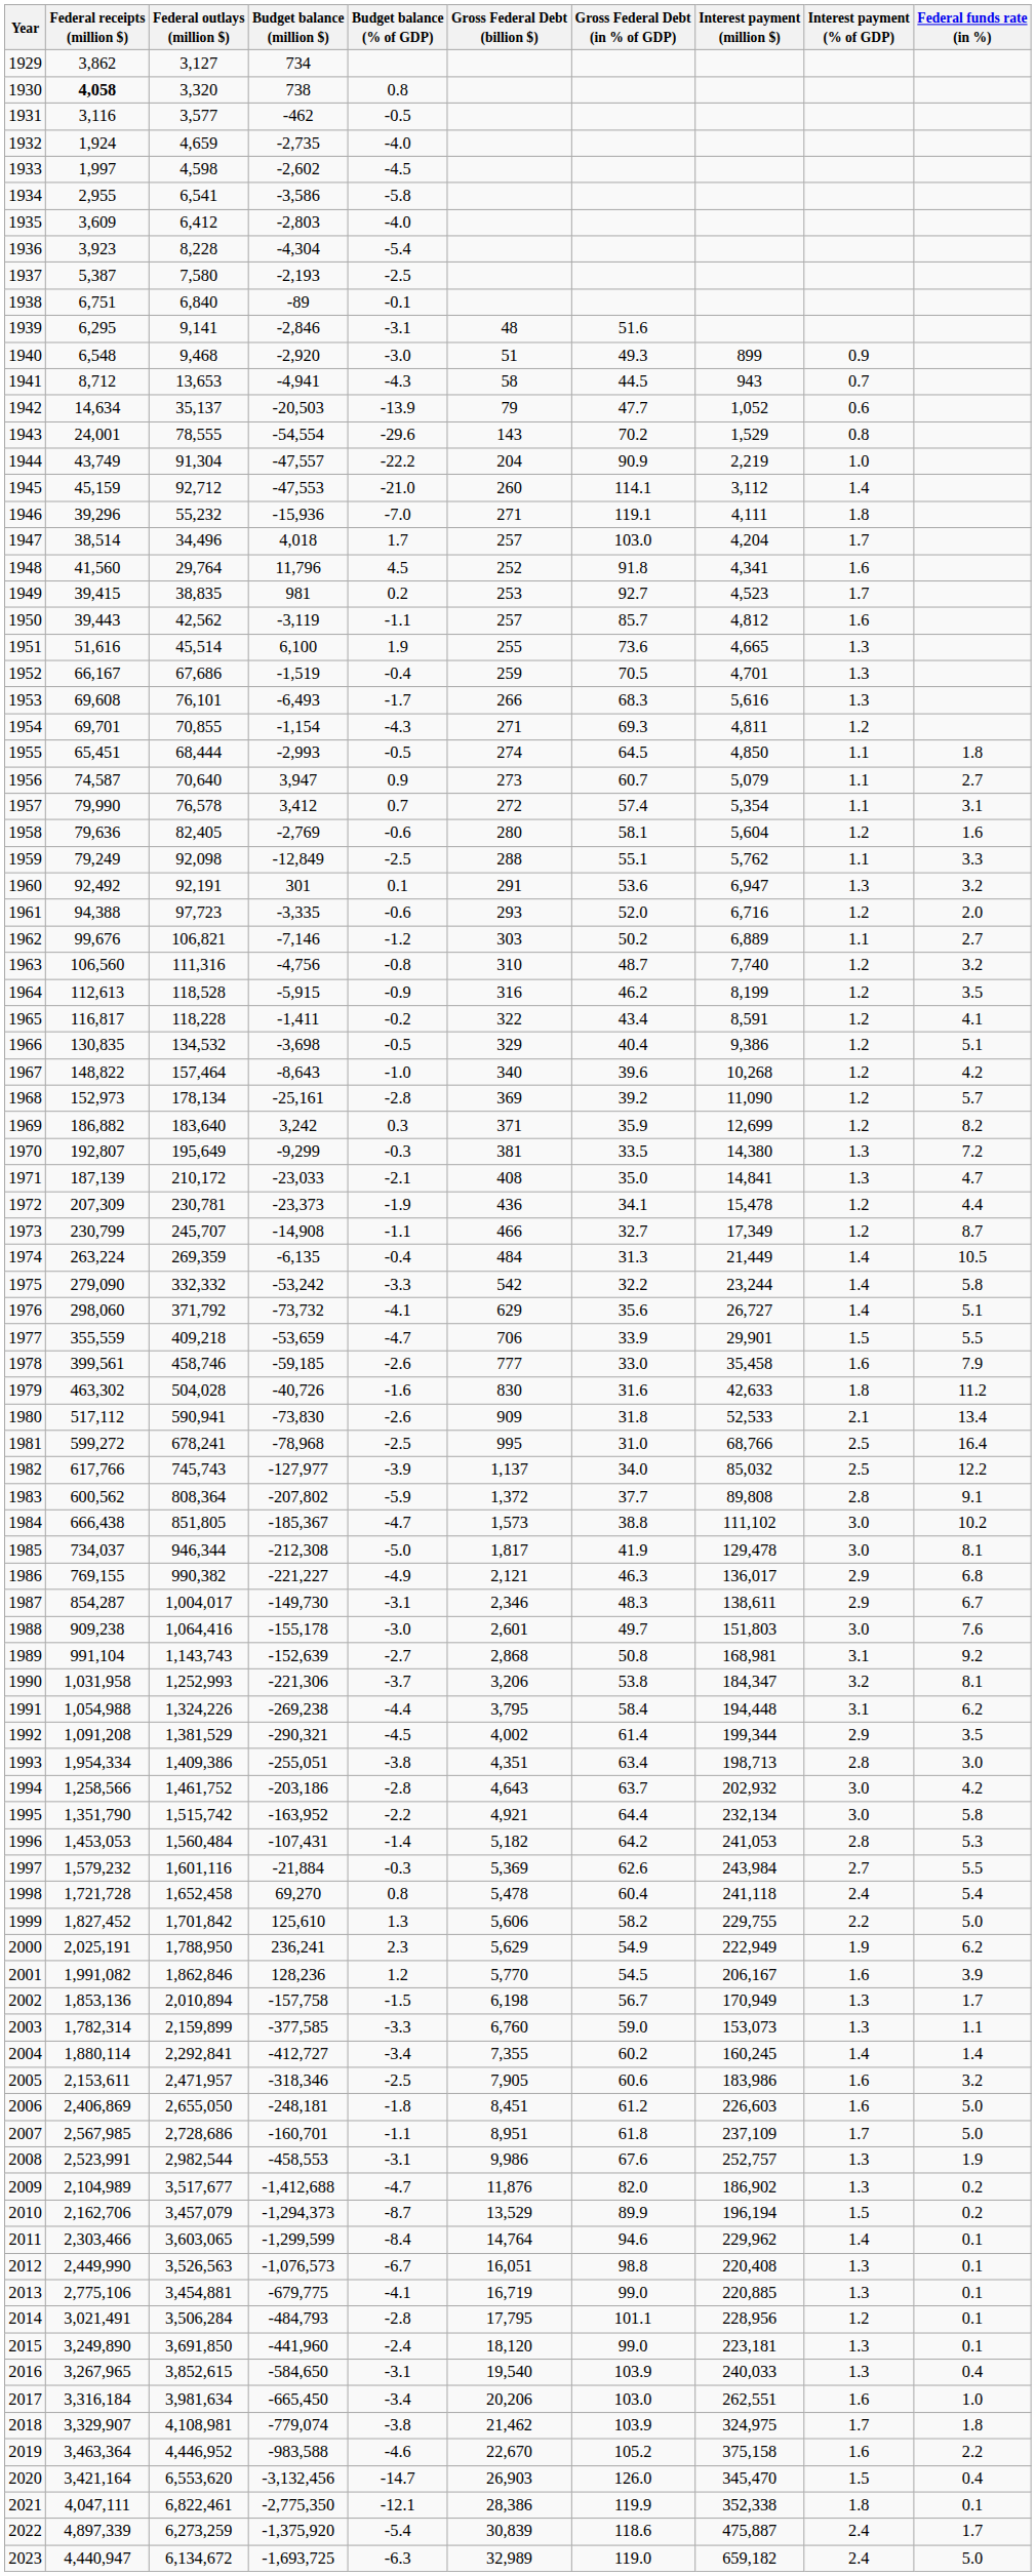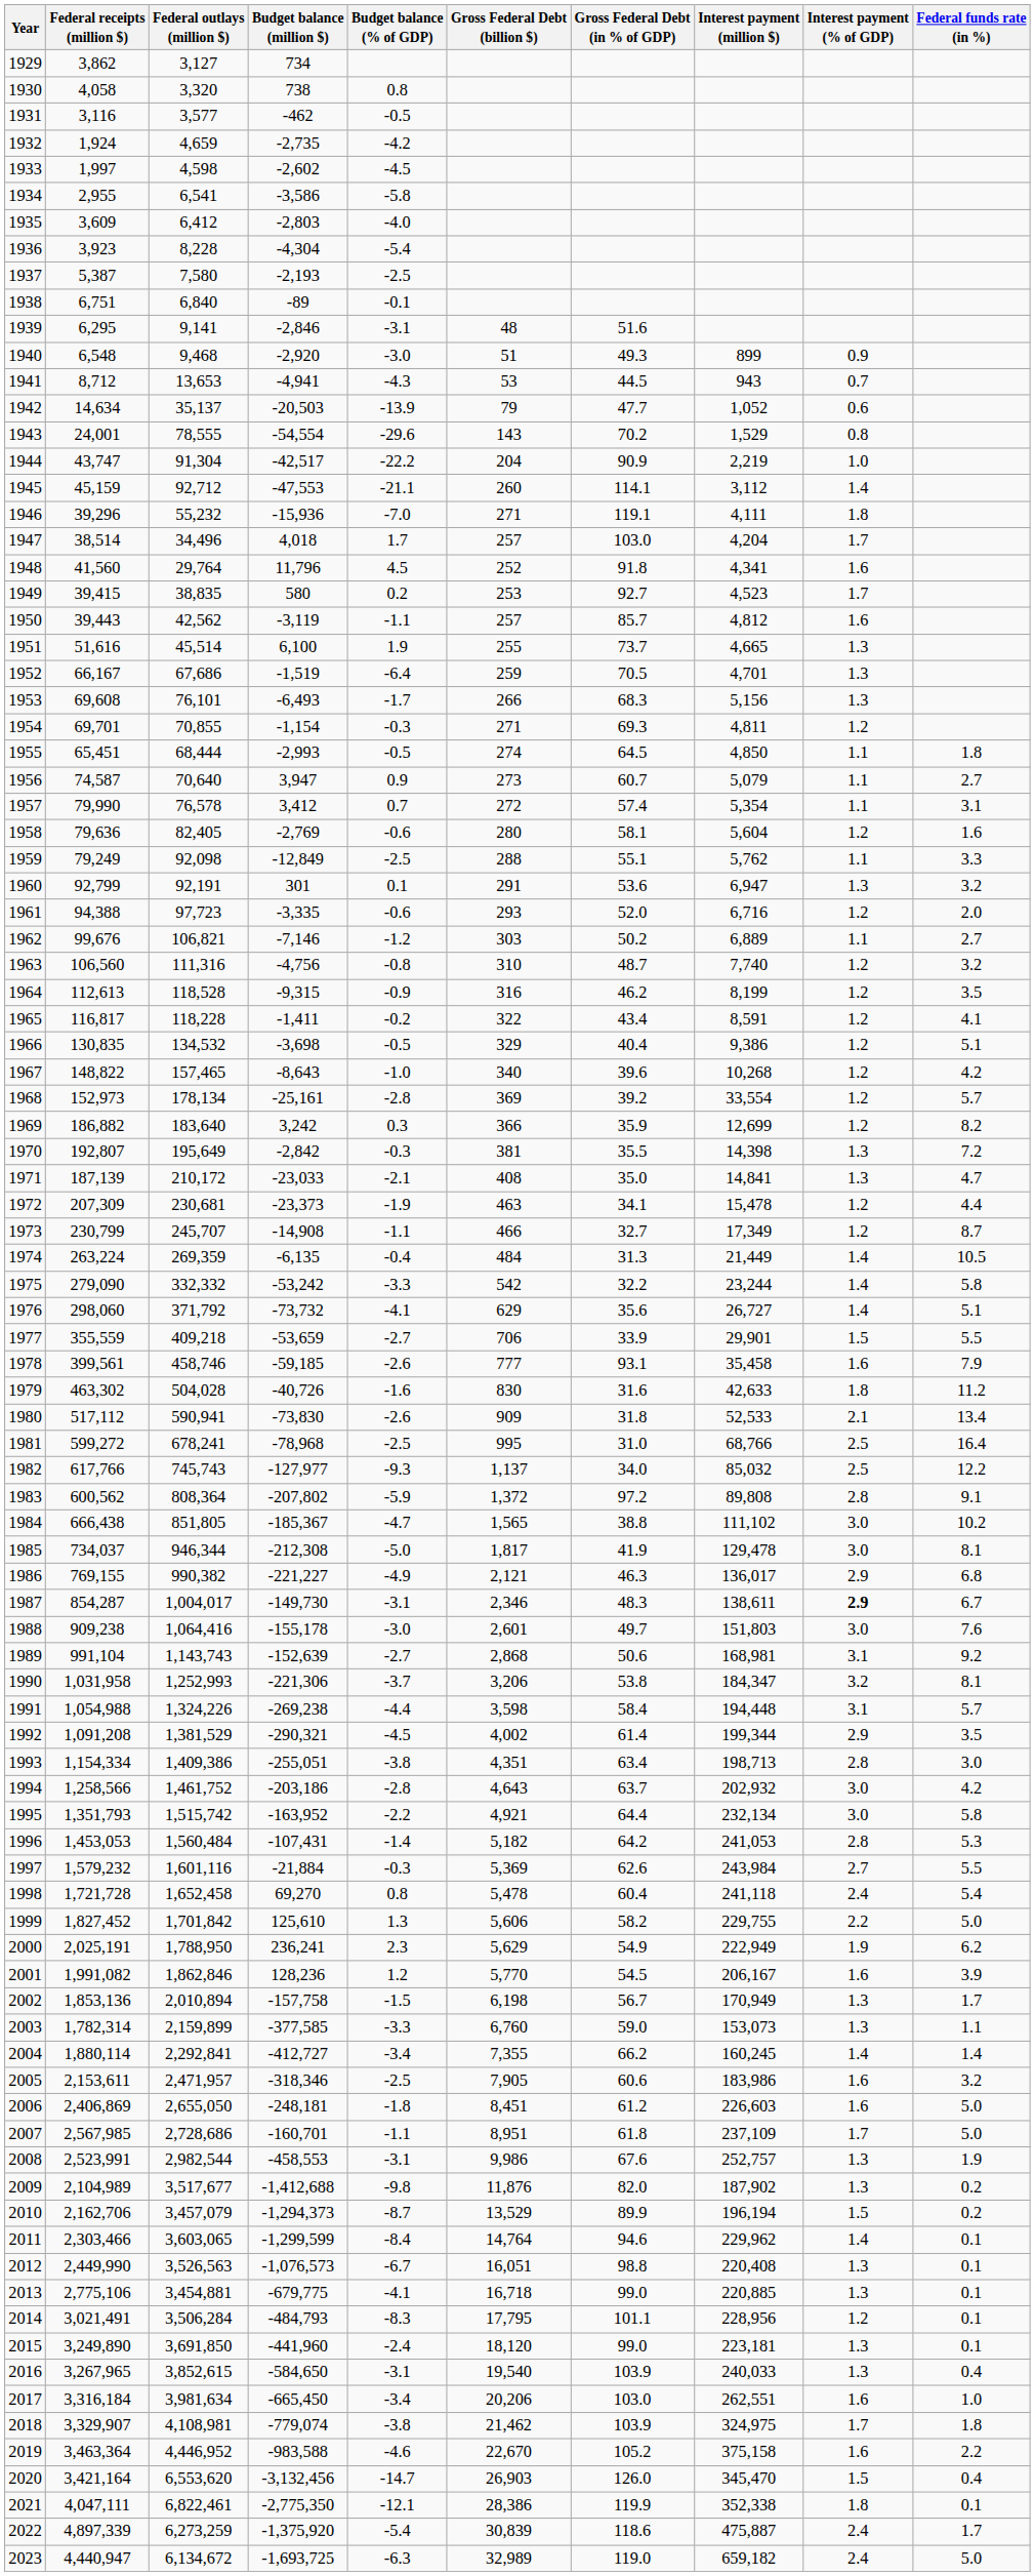1930 | Federal receipts (million $): bold -> normal
1932 | Budget balance (% of GDP): -4.0 -> -4.2
1941 | Gross Federal Debt (billion $): 58 -> 53
1944 | Federal receipts (million $): 43,749 -> 43,747
1944 | Budget balance (million $): -47,557 -> -42,517
1945 | Budget balance (% of GDP): -21.0 -> -21.1
1949 | Budget balance (million $): 981 -> 580
1951 | Gross Federal Debt (in % of GDP): 73.6 -> 73.7
1952 | Budget balance (% of GDP): -0.4 -> -6.4
1953 | Interest payment (million $): 5,616 -> 5,156
1954 | Budget balance (% of GDP): -4.3 -> -0.3
1960 | Federal receipts (million $): 92,492 -> 92,799
1964 | Budget balance (million $): -5,915 -> -9,315
1967 | Federal outlays (million $): 157,464 -> 157,465
1968 | Interest payment (million $): 11,090 -> 33,554
1969 | Gross Federal Debt (billion $): 371 -> 366
1970 | Budget balance (million $): -9,299 -> -2,842
1970 | Gross Federal Debt (in % of GDP): 33.5 -> 35.5
1970 | Interest payment (million $): 14,380 -> 14,398
1972 | Federal outlays (million $): 230,781 -> 230,681
1972 | Gross Federal Debt (billion $): 436 -> 463
1977 | Budget balance (% of GDP): -4.7 -> -2.7
1978 | Gross Federal Debt (in % of GDP): 33.0 -> 93.1
1982 | Budget balance (% of GDP): -3.9 -> -9.3
1983 | Gross Federal Debt (in % of GDP): 37.7 -> 97.2
1984 | Gross Federal Debt (billion $): 1,573 -> 1,565
1987 | Interest payment (% of GDP): normal -> bold
1989 | Gross Federal Debt (in % of GDP): 50.8 -> 50.6
1991 | Gross Federal Debt (billion $): 3,795 -> 3,598
1991 | Federal funds rate (in %): 6.2 -> 5.7
1993 | Federal receipts (million $): 1,954,334 -> 1,154,334
1995 | Federal receipts (million $): 1,351,790 -> 1,351,793
2004 | Gross Federal Debt (in % of GDP): 60.2 -> 66.2
2009 | Budget balance (% of GDP): -4.7 -> -9.8
2009 | Interest payment (million $): 186,902 -> 187,902
2013 | Gross Federal Debt (billion $): 16,719 -> 16,718
2014 | Budget balance (% of GDP): -2.8 -> -8.3
